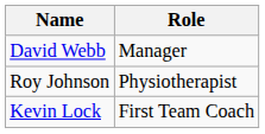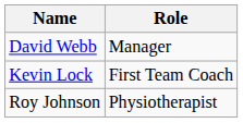rows swapped: Kevin Lock <-> Roy Johnson
